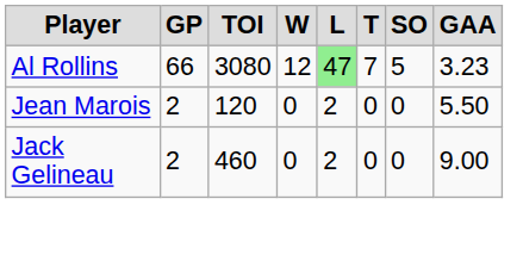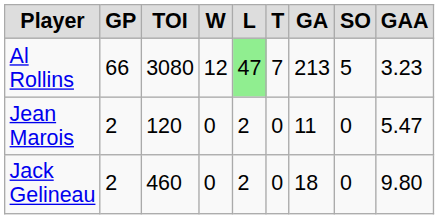+ column: GA | 213 | 11 | 18
Jean Marois | GAA: 5.50 -> 5.47
Jack Gelineau | GAA: 9.00 -> 9.80
